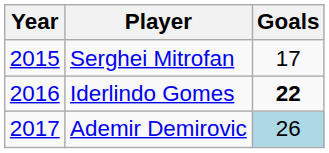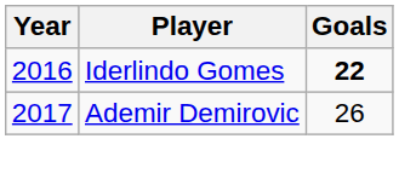- row: 2015 | Serghei Mitrofan | 17
Ademir Demirovic | Goals: lightblue background -> no background
